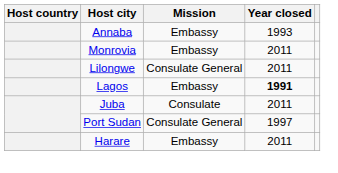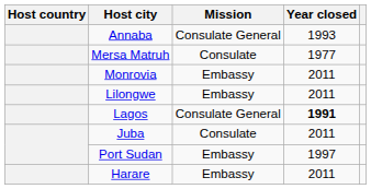Annaba | Mission: Embassy -> Consulate General
+ row: Mersa Matruh | Consulate | 1977
Lilongwe | Mission: Consulate General -> Embassy
Lagos | Mission: Embassy -> Consulate General
Port Sudan | Mission: Consulate General -> Embassy
